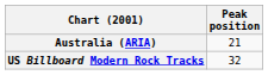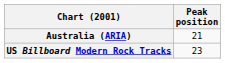US Billboard Modern Rock Tracks | Peak position: 32 -> 23
